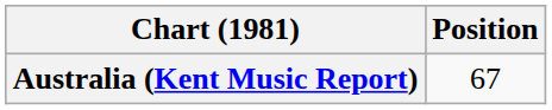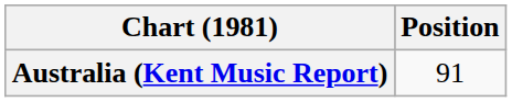Australia (Kent Music Report) | Position: 67 -> 91
